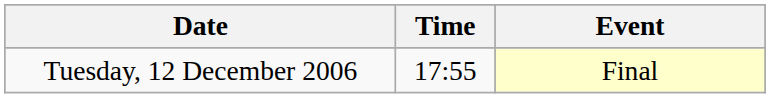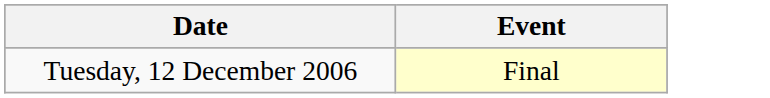- column: Time | 17:55
